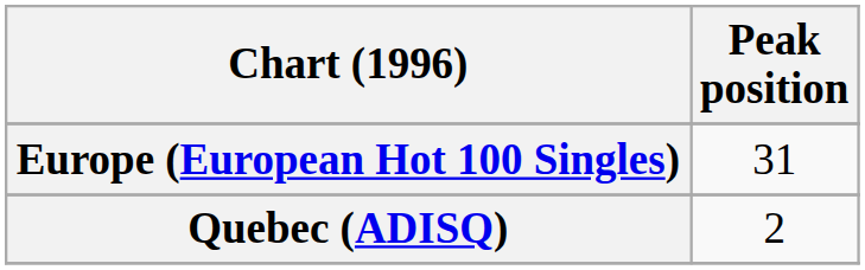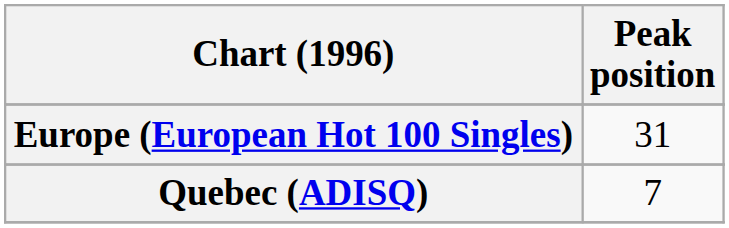Quebec (ADISQ) | Peak position: 2 -> 7
